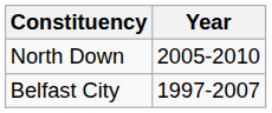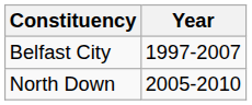rows swapped: Belfast City <-> North Down
